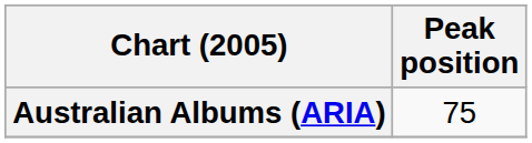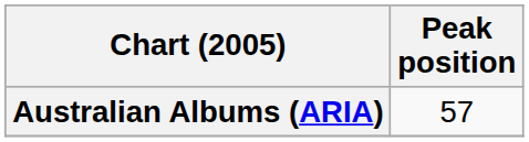Australian Albums (ARIA) | Peak position: 75 -> 57
